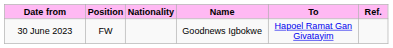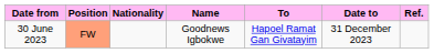+ column: Date to | 31 December 2023
30 June 2023 | Position: no background -> lightsalmon background
